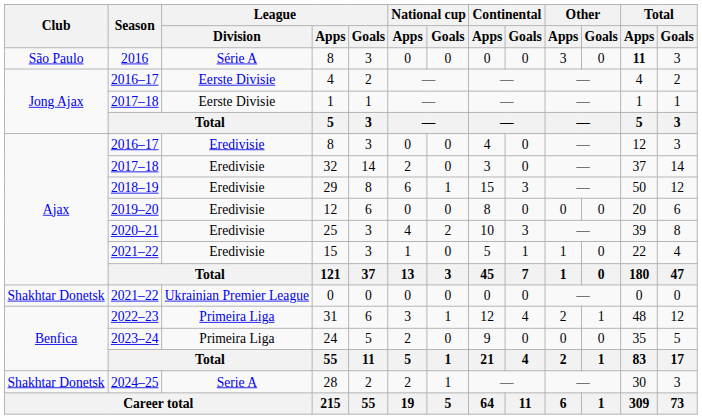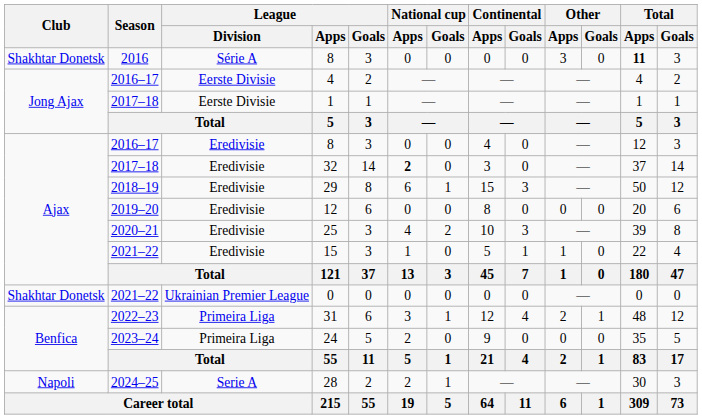2016 / 8 | Club: São Paulo -> Shakhtar Donetsk
32 | National cup / Apps: normal -> bold
28 | Club: Shakhtar Donetsk -> Napoli
